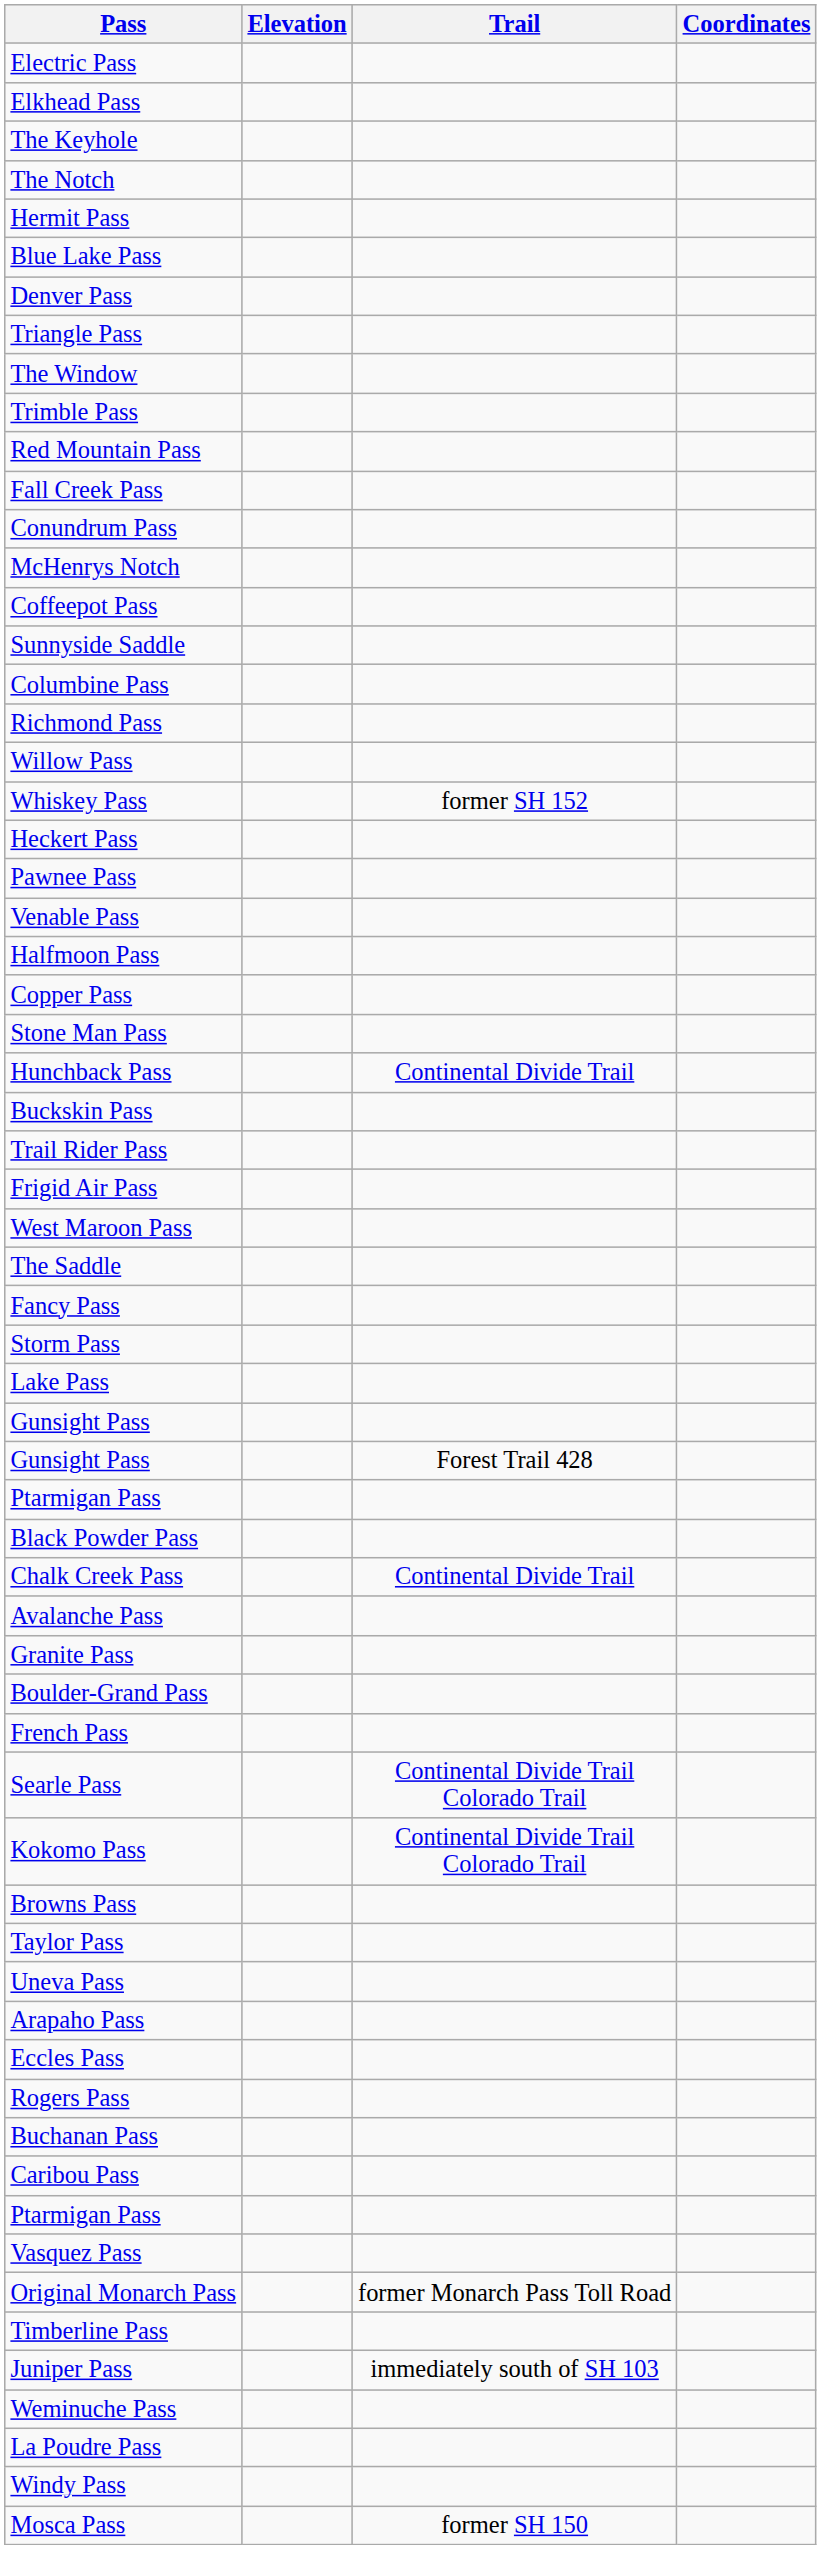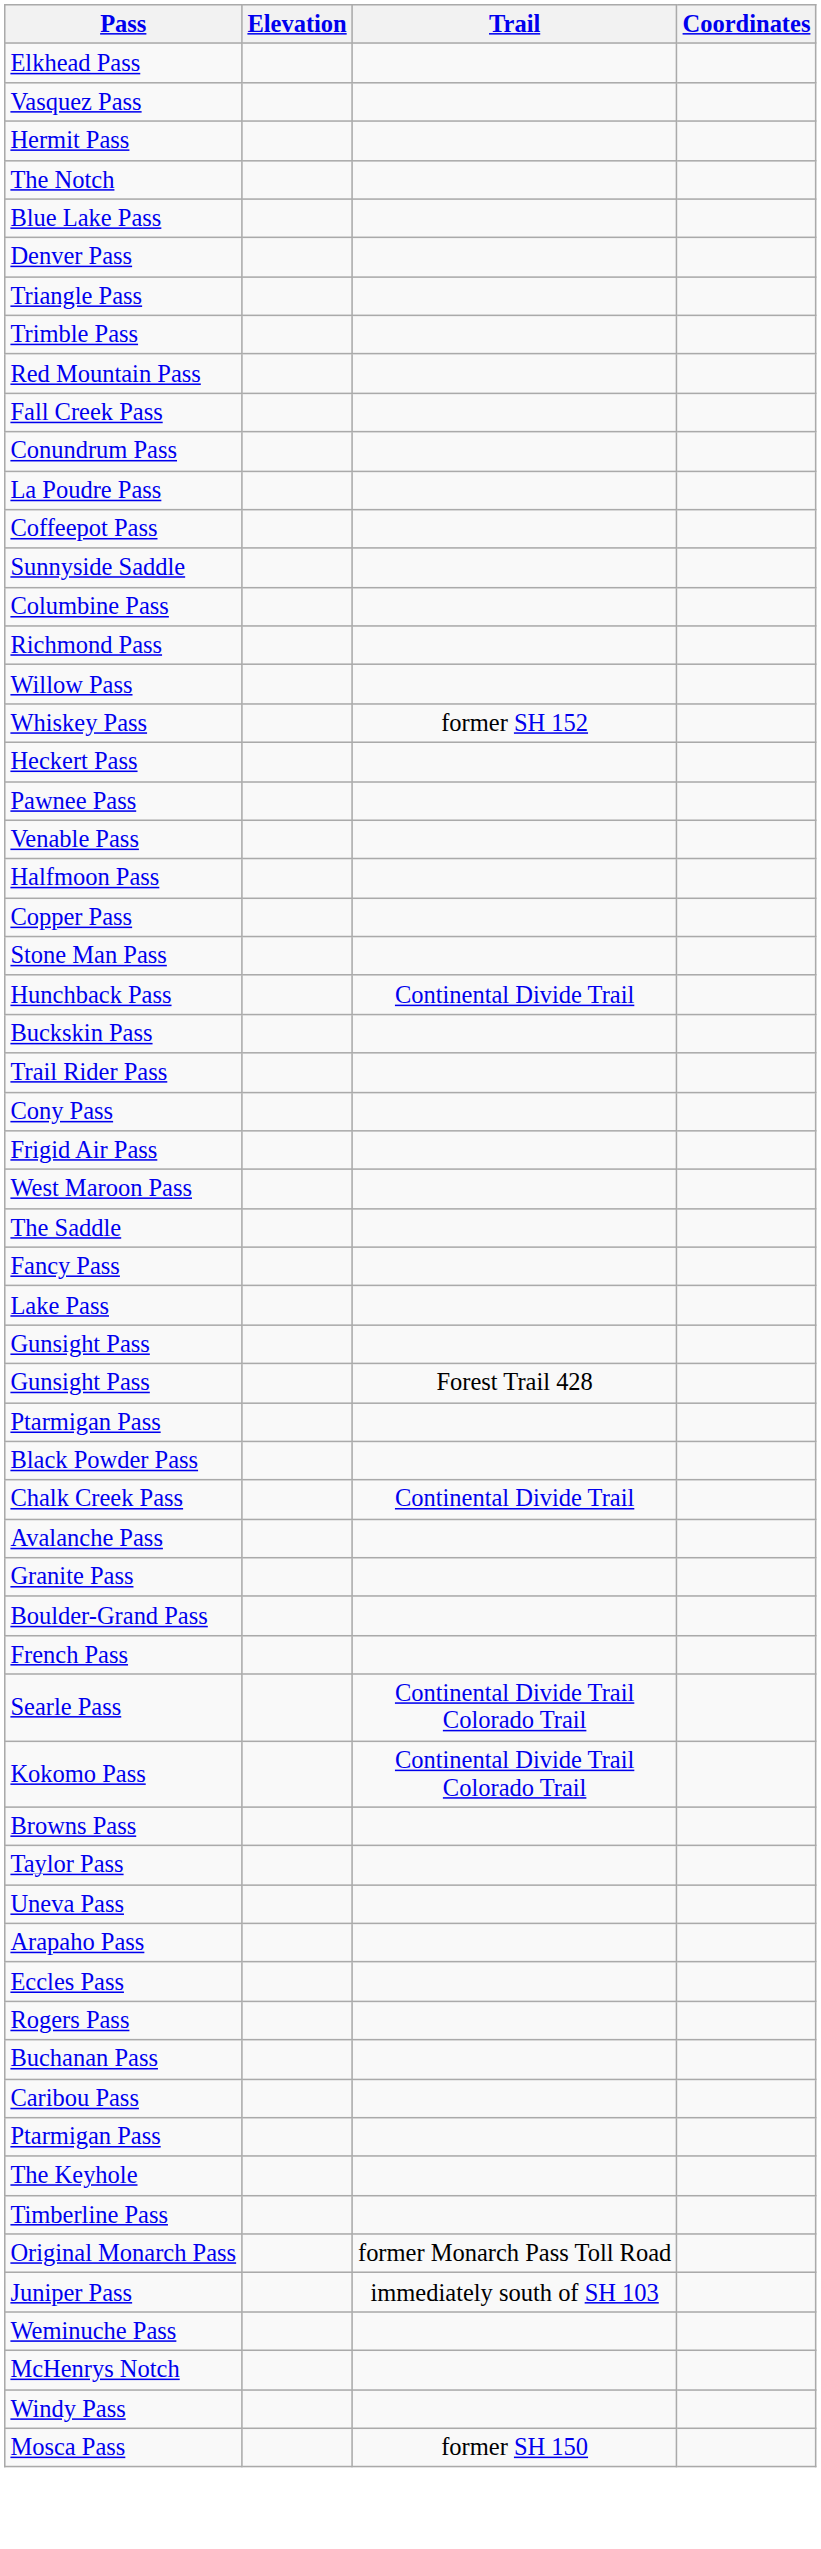- row: Electric Pass
rows swapped: The Keyhole <-> Vasquez Pass
rows swapped: The Notch <-> Hermit Pass
- row: The Window
rows swapped: McHenrys Notch <-> La Poudre Pass
+ row: Cony Pass
- row: Storm Pass
rows swapped: Original Monarch Pass <-> Timberline Pass
